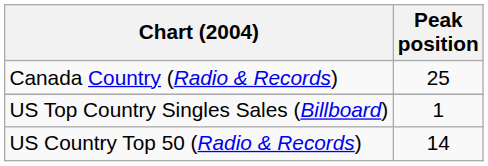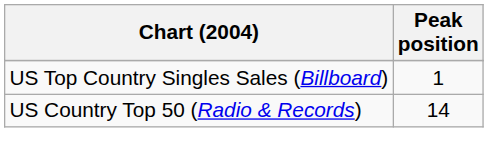- row: Canada Country (Radio & Records) | 25
